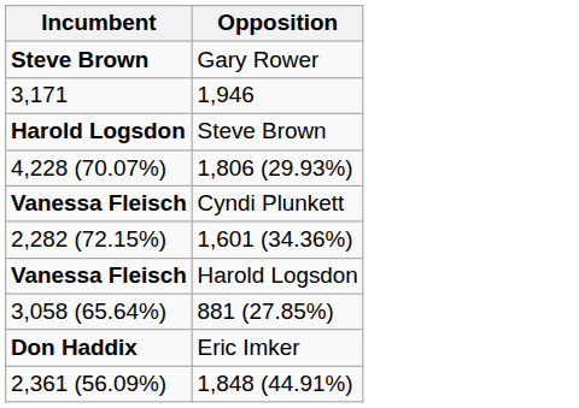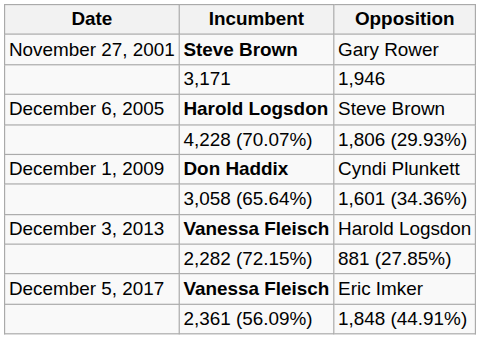+ column: Date | November 27, 2001 | December 6, 2005 | December 1, 2009 | December 3, 2013 | December 5, 2017
Cyndi Plunkett | Incumbent: Vanessa Fleisch -> Don Haddix
1,601 (34.36%) | Incumbent: 2,282 (72.15%) -> 3,058 (65.64%)
881 (27.85%) | Incumbent: 3,058 (65.64%) -> 2,282 (72.15%)
Eric Imker | Incumbent: Don Haddix -> Vanessa Fleisch
